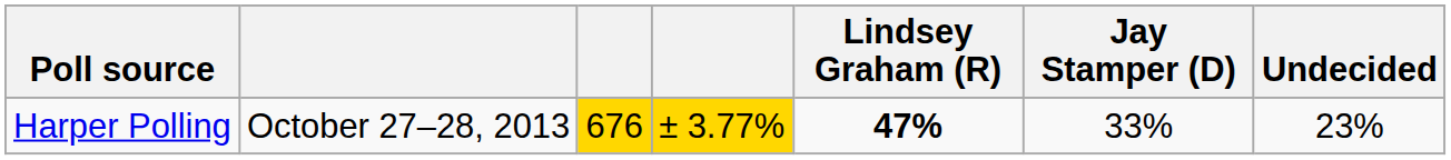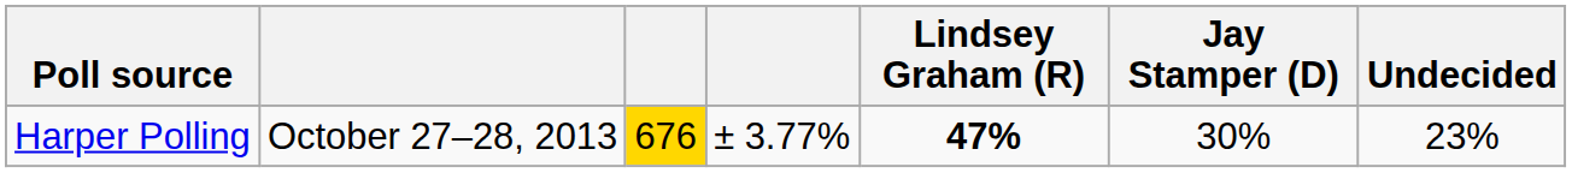Harper Polling | column 4: gold background -> no background
Harper Polling | Jay Stamper (D): 33% -> 30%
